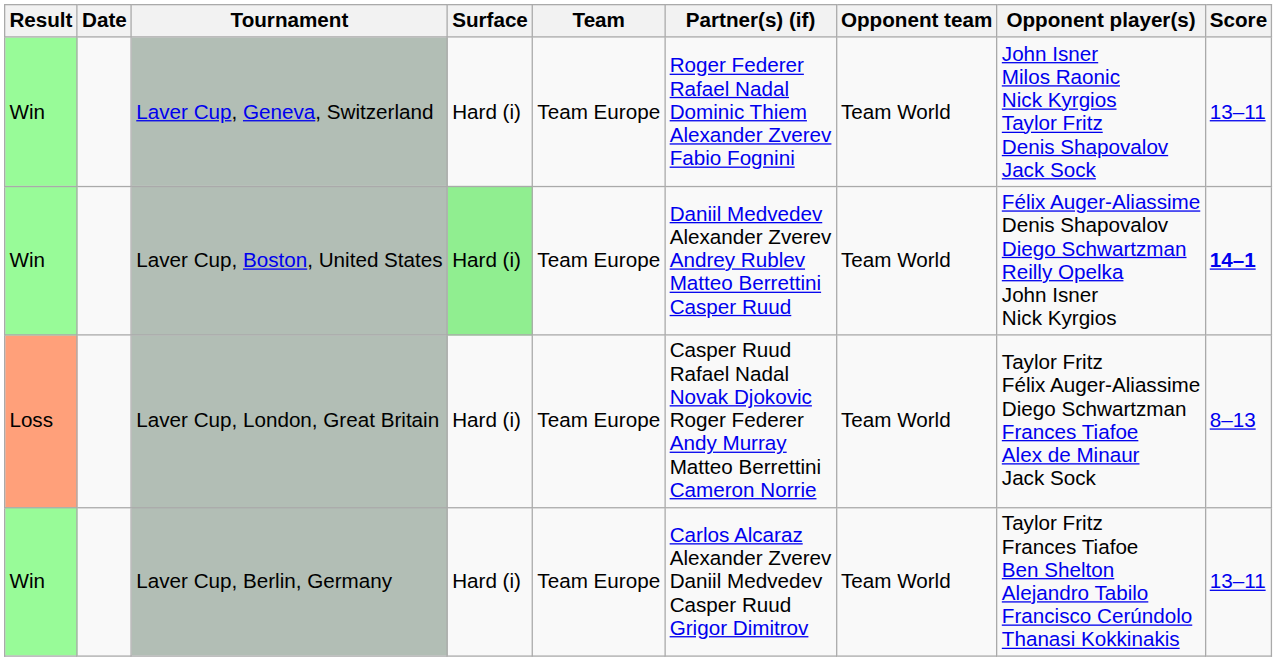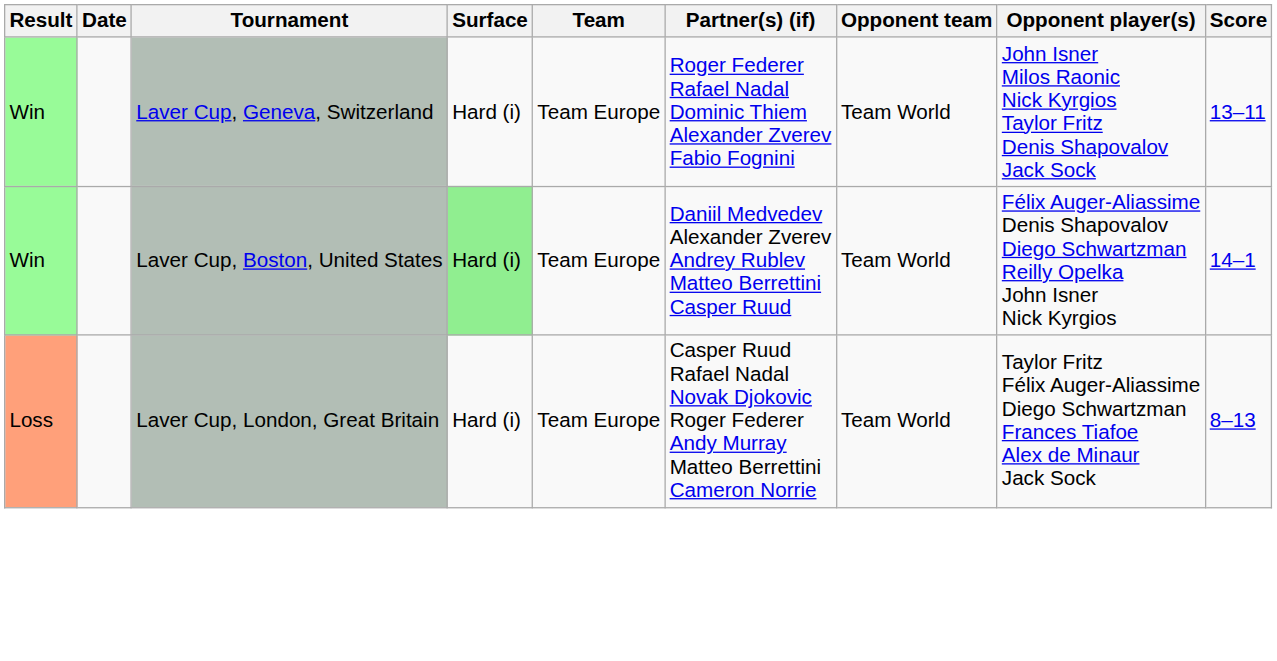Laver Cup, Boston, United States | Score: bold -> normal
- row: Win | Laver Cup, Berlin, Germany | Hard (i) | Team Europe | Carlos Alcaraz Alexander Zverev Daniil Medvedev Casper Ruud Grigor Dimitrov | Team World | Taylor Fritz Frances Tiafoe Ben Shelton Alejandro Tabilo Francisco Cerúndolo Thanasi Kokkinakis | 13–11
